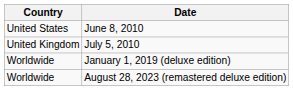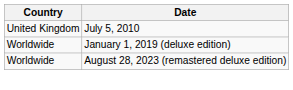- row: United States | June 8, 2010
